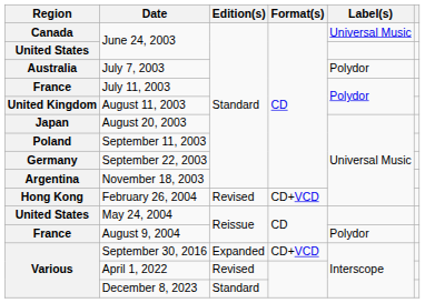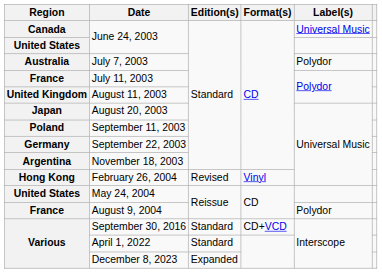February 26, 2004 | Format(s): CD+VCD -> Vinyl
September 30, 2016 | Edition(s): Expanded -> Standard
April 1, 2022 | Edition(s): Revised -> Standard
December 8, 2023 | Edition(s): Standard -> Expanded
